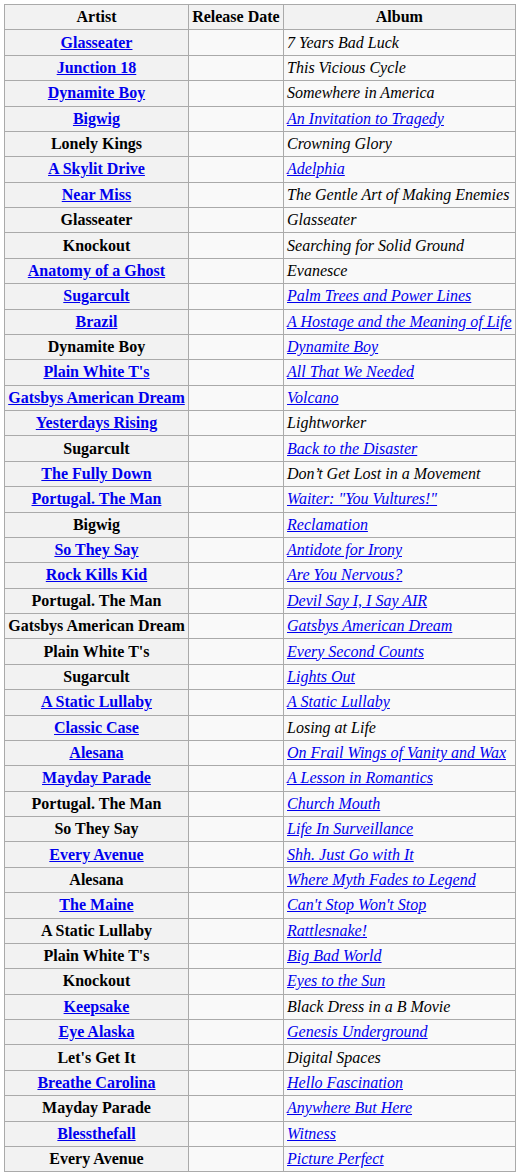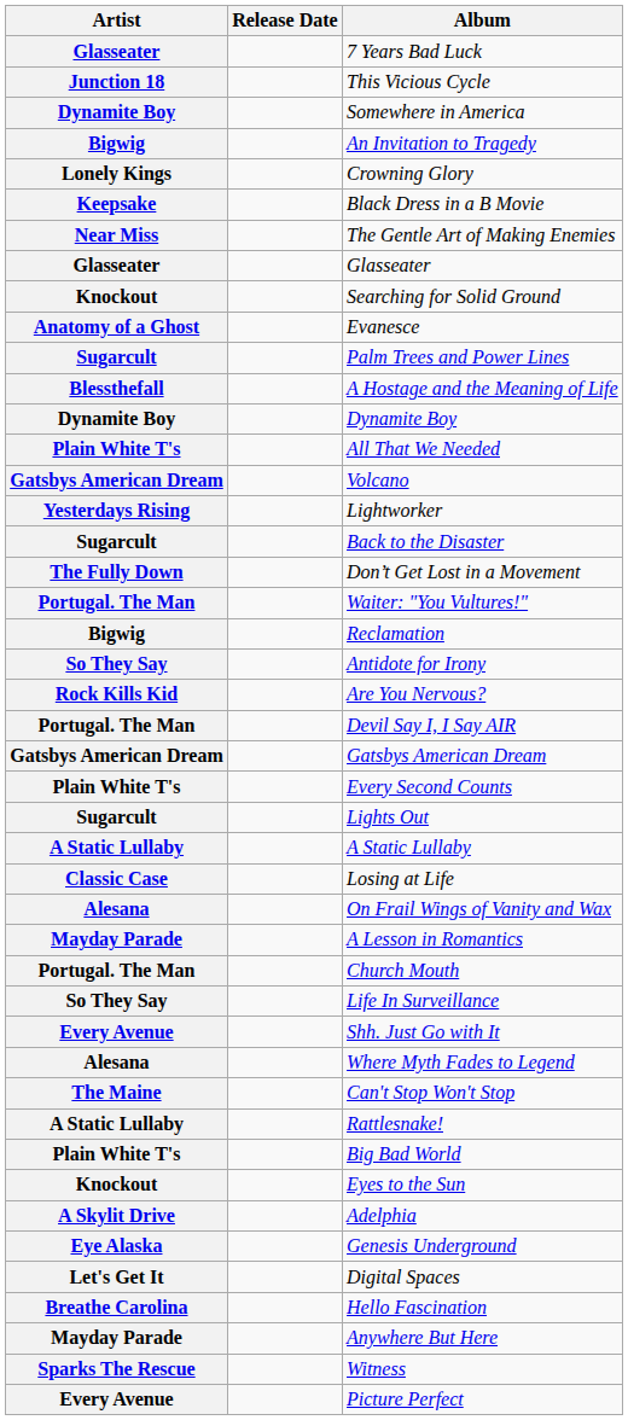rows swapped: Black Dress in a B Movie <-> Adelphia
A Hostage and the Meaning of Life | Artist: Brazil -> Blessthefall
Witness | Artist: Blessthefall -> Sparks The Rescue
